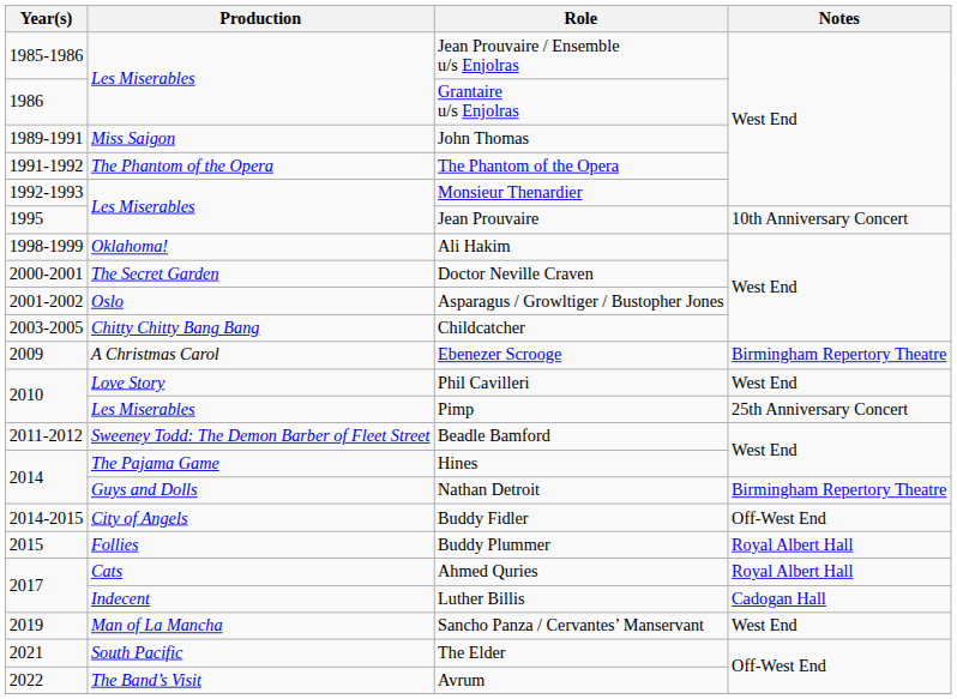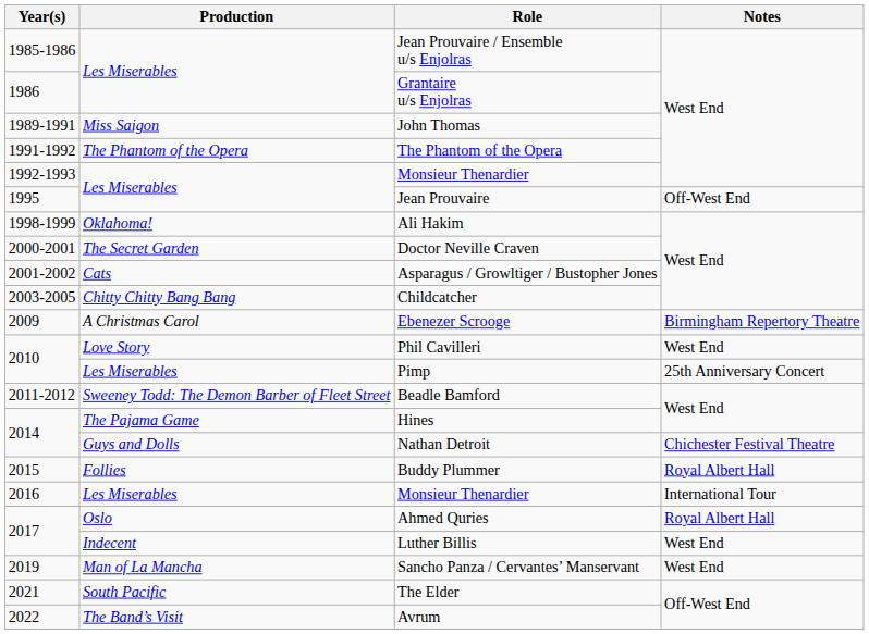Jean Prouvaire | Notes: 10th Anniversary Concert -> Off-West End
Asparagus / Growltiger / Bustopher Jones | Production: Oslo -> Cats
Nathan Detroit | Notes: Birmingham Repertory Theatre -> Chichester Festival Theatre
- row: 2014-2015 | City of Angels | Buddy Fidler | Off-West End
+ row: 2016 | Les Miserables | Monsieur Thenardier | International Tour
Ahmed Quries | Production: Cats -> Oslo
Luther Billis | Notes: Cadogan Hall -> West End
